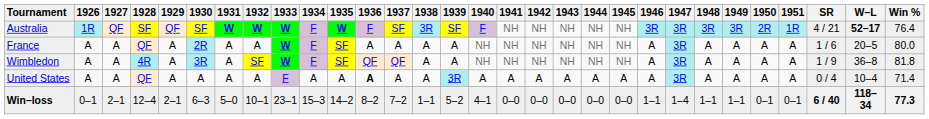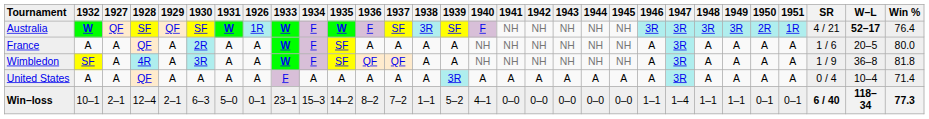columns swapped: 1926 <-> 1932
United States | 1936: bold -> normal
